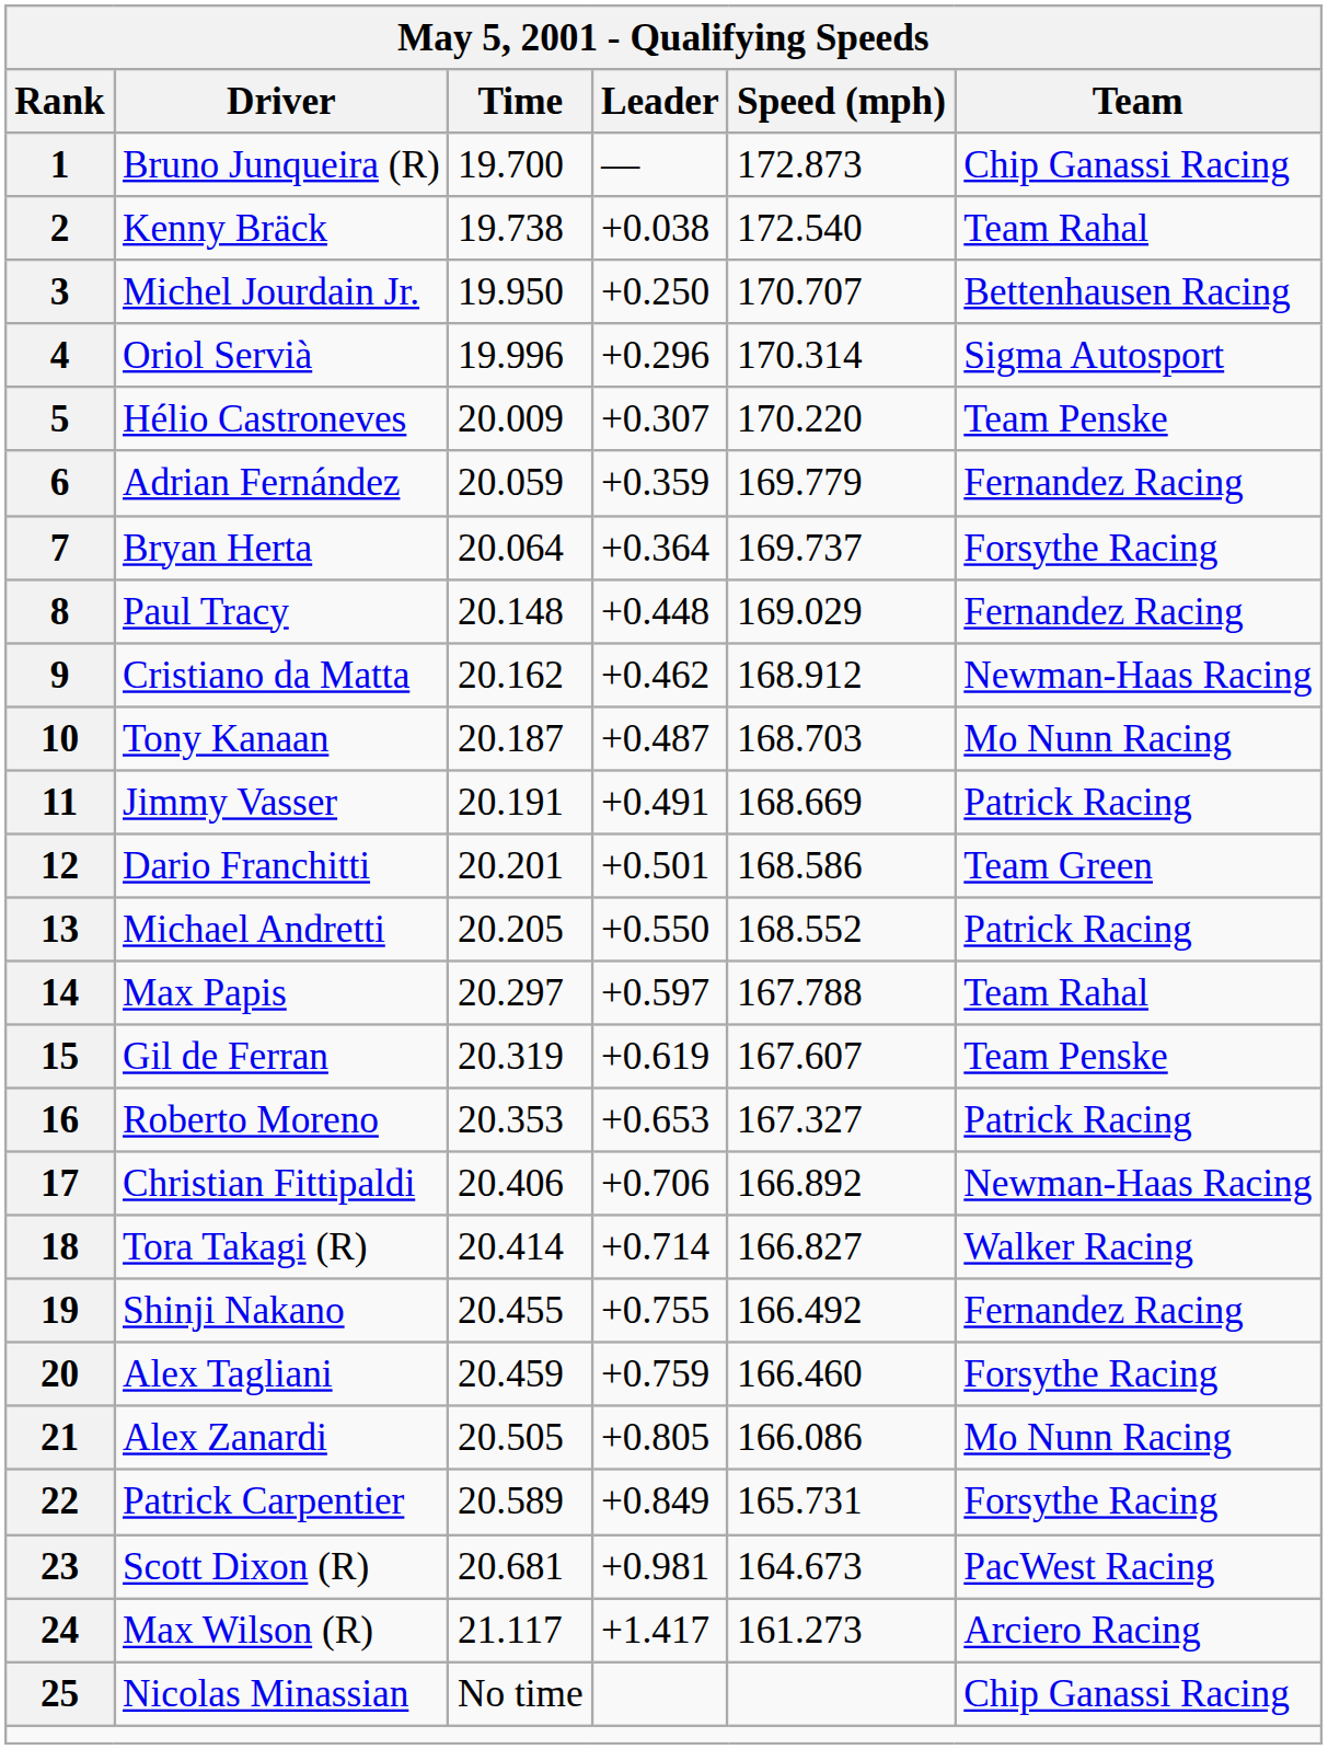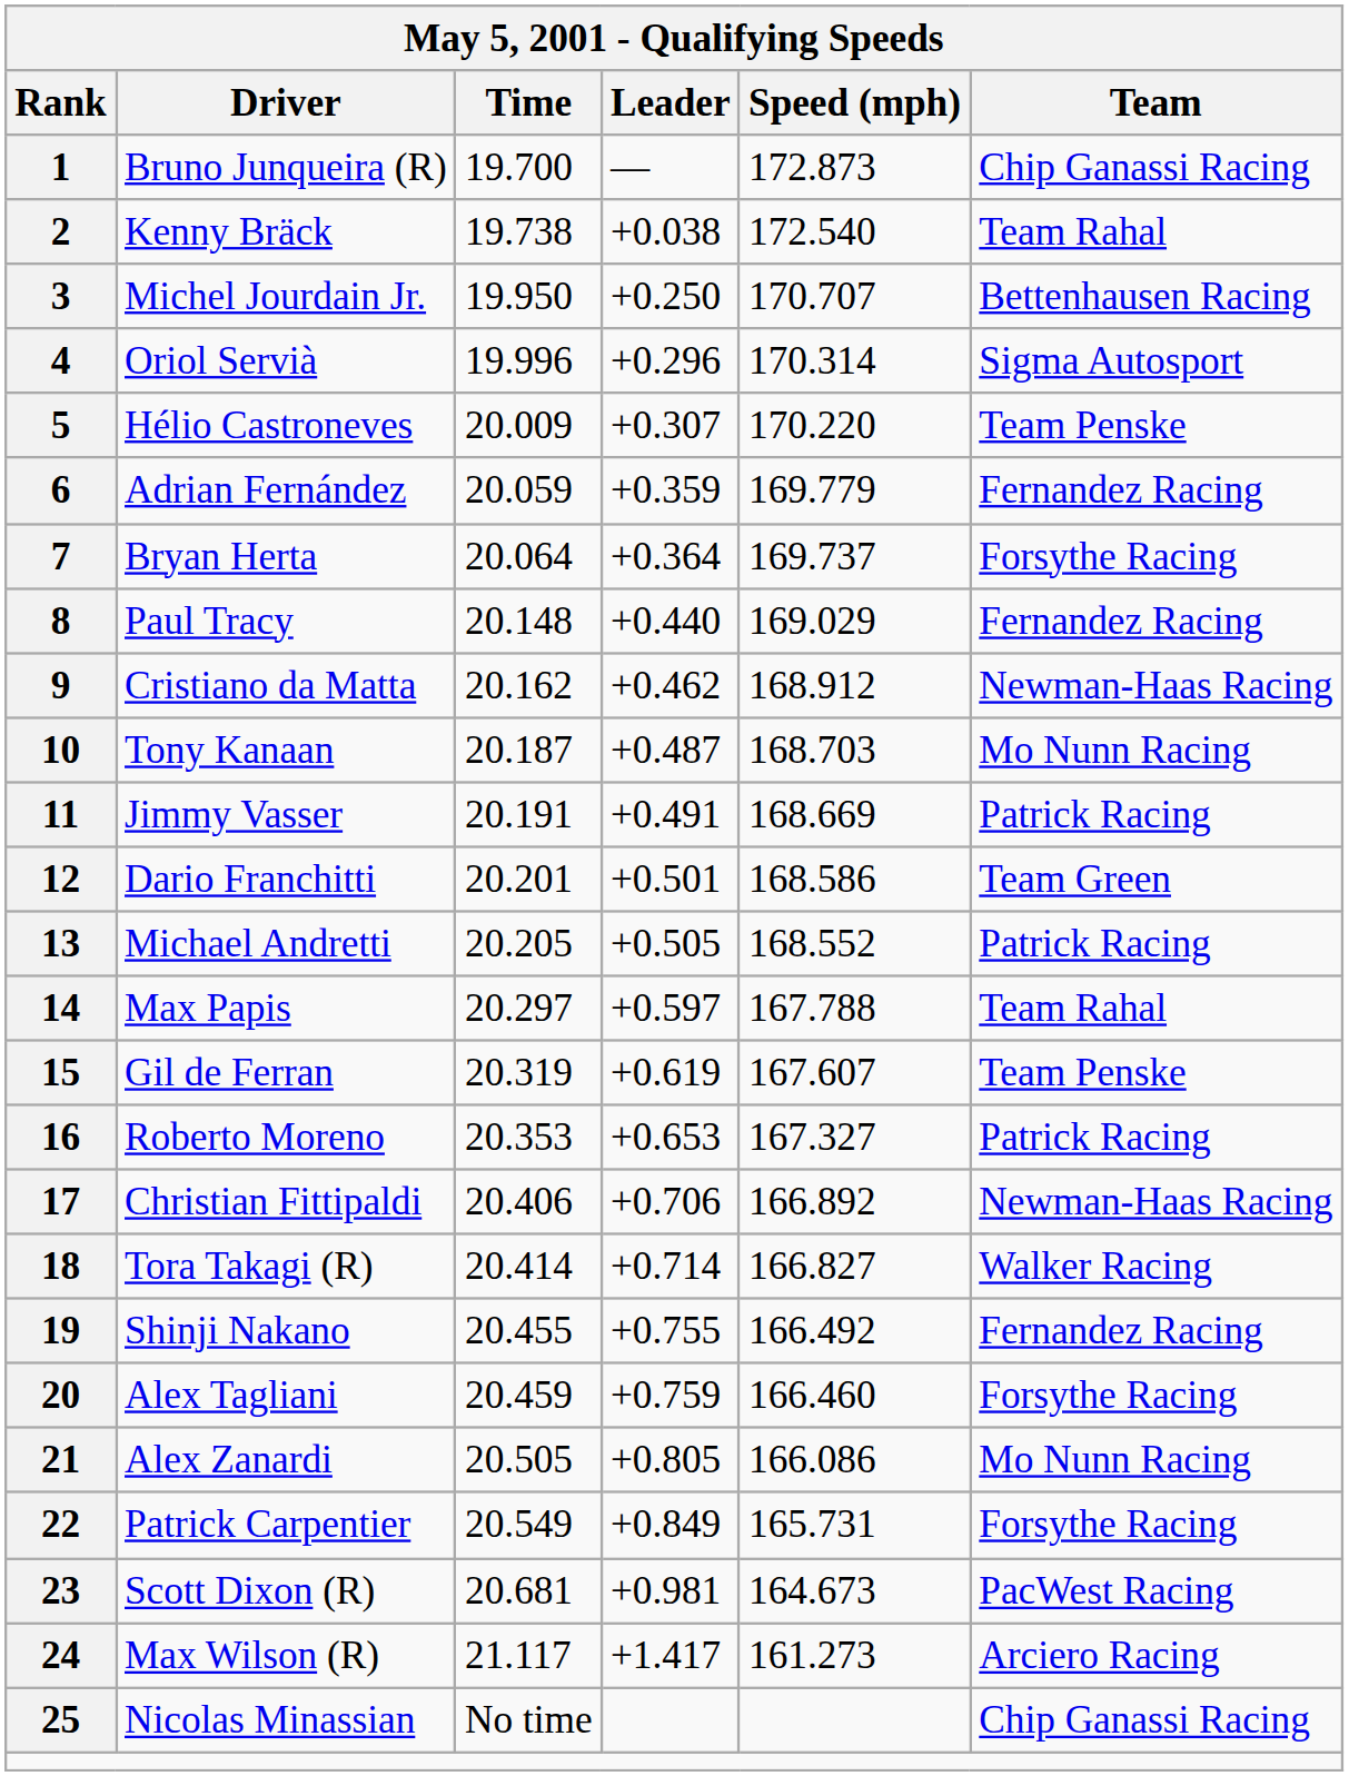8 | Leader: +0.448 -> +0.440
13 | Leader: +0.550 -> +0.505
22 | Time: 20.589 -> 20.549
